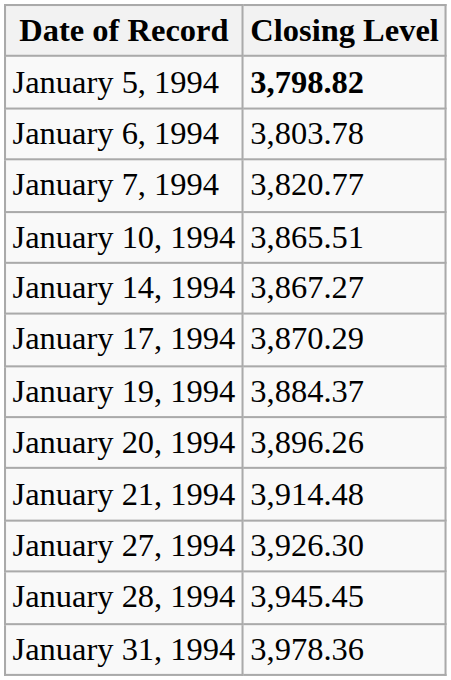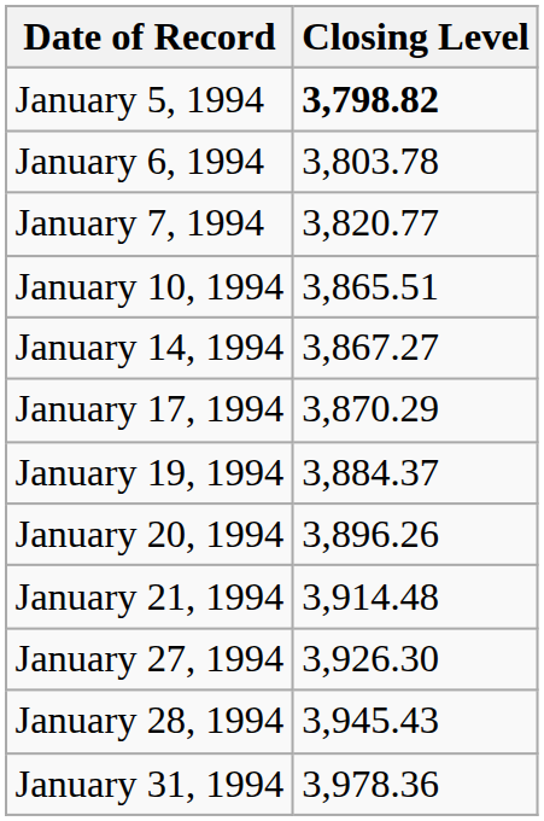January 28, 1994 | Closing Level: 3,945.45 -> 3,945.43
